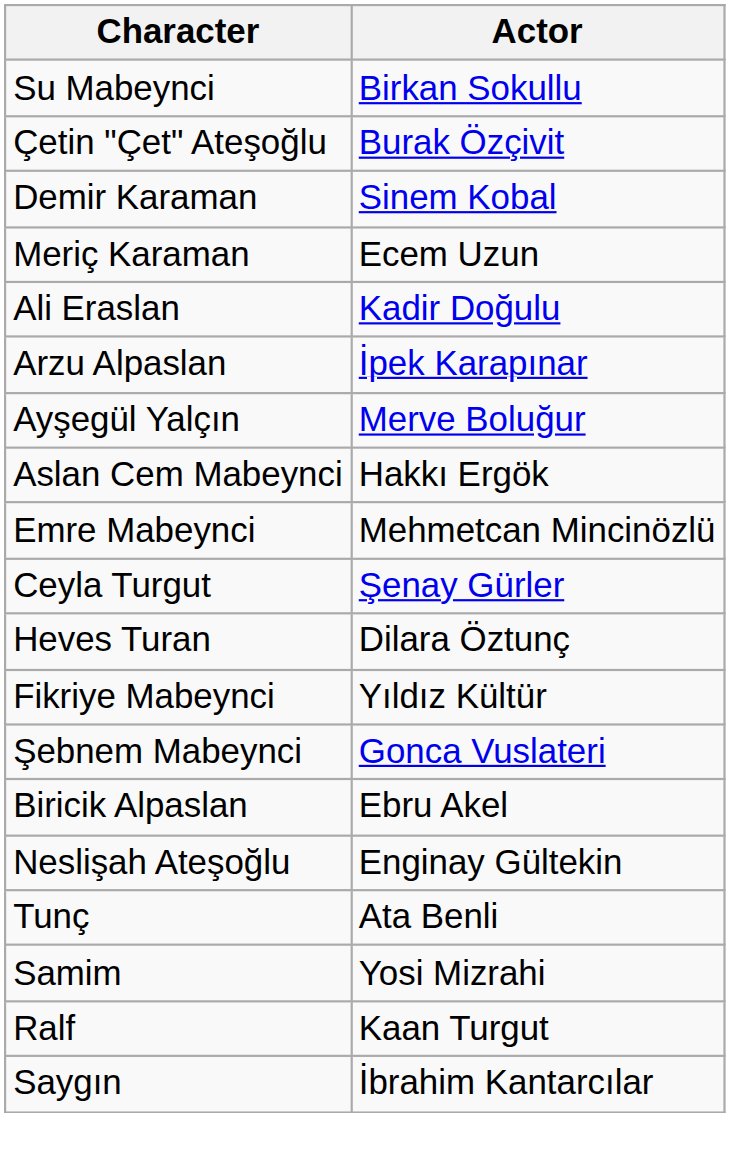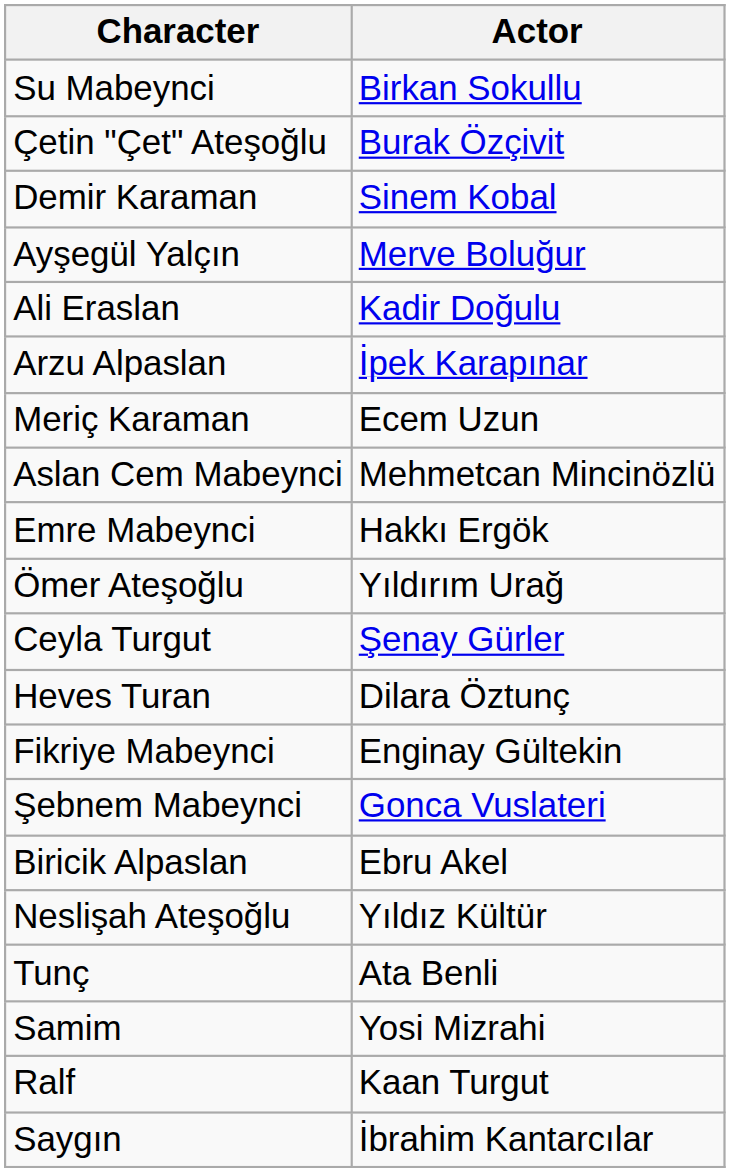rows swapped: Ayşegül Yalçın <-> Meriç Karaman
Aslan Cem Mabeynci | Actor: Hakkı Ergök -> Mehmetcan Mincinözlü
Emre Mabeynci | Actor: Mehmetcan Mincinözlü -> Hakkı Ergök
+ row: Ömer Ateşoğlu | Yıldırım Urağ
Fikriye Mabeynci | Actor: Yıldız Kültür -> Enginay Gültekin
Neslişah Ateşoğlu | Actor: Enginay Gültekin -> Yıldız Kültür
